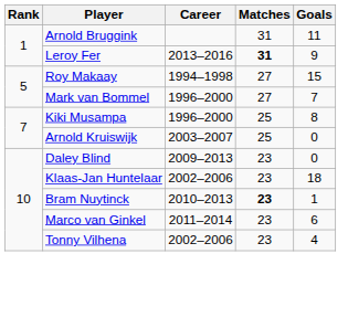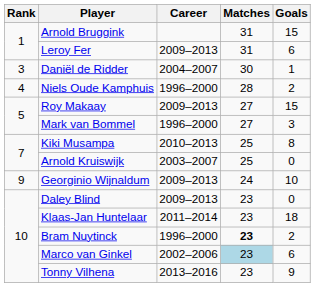Arnold Bruggink | Goals: 11 -> 15
Leroy Fer | Career: 2013–2016 -> 2009–2013
Leroy Fer | Matches: bold -> normal
Leroy Fer | Goals: 9 -> 6
+ row: 3 | Daniël de Ridder | 2004–2007 | 30 | 1
+ row: 4 | Niels Oude Kamphuis | 1996–2000 | 28 | 2
Roy Makaay | Career: 1994–1998 -> 2009–2013
Mark van Bommel | Goals: 7 -> 3
Kiki Musampa | Career: 1996–2000 -> 2010–2013
+ row: 9 | Georginio Wijnaldum | 2009–2013 | 24 | 10
Klaas-Jan Huntelaar | Career: 2002–2006 -> 2011–2014
Bram Nuytinck | Career: 2010–2013 -> 1996–2000
Bram Nuytinck | Goals: 1 -> 2
Marco van Ginkel | Career: 2011–2014 -> 2002–2006
Marco van Ginkel | Matches: no background -> lightblue background
Tonny Vilhena | Career: 2002–2006 -> 2013–2016
Tonny Vilhena | Goals: 4 -> 9
